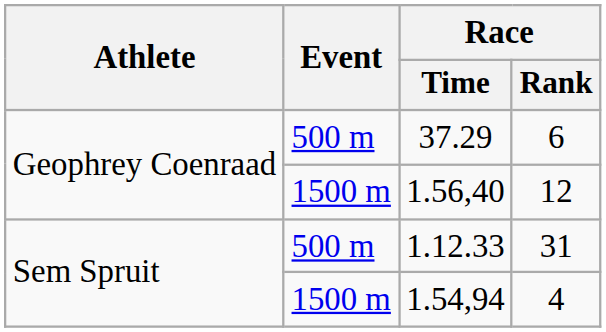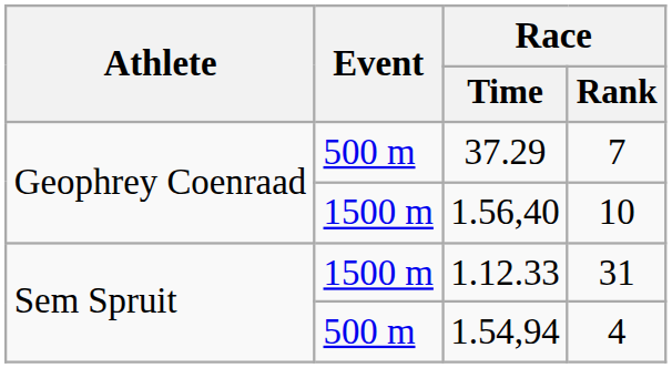37.29 | Race / Rank: 6 -> 7
1.56,40 | Race / Rank: 12 -> 10
1.12.33 | Event: 500 m -> 1500 m
1.54,94 | Event: 1500 m -> 500 m
